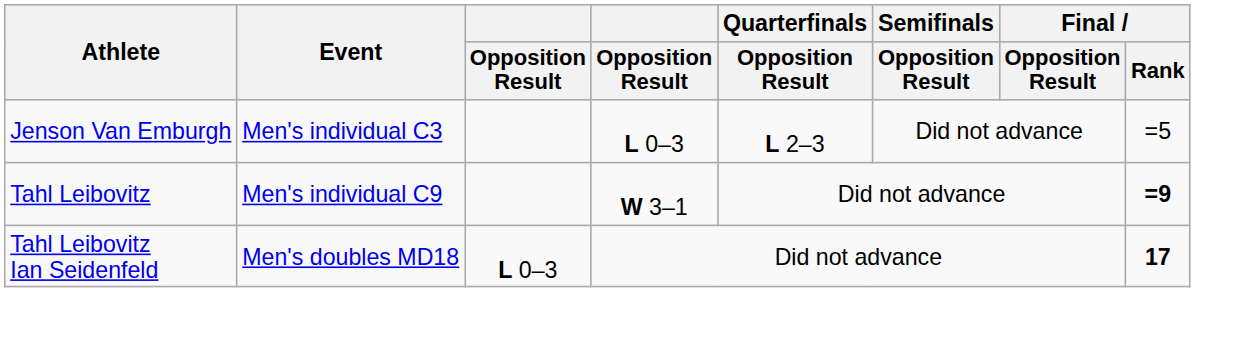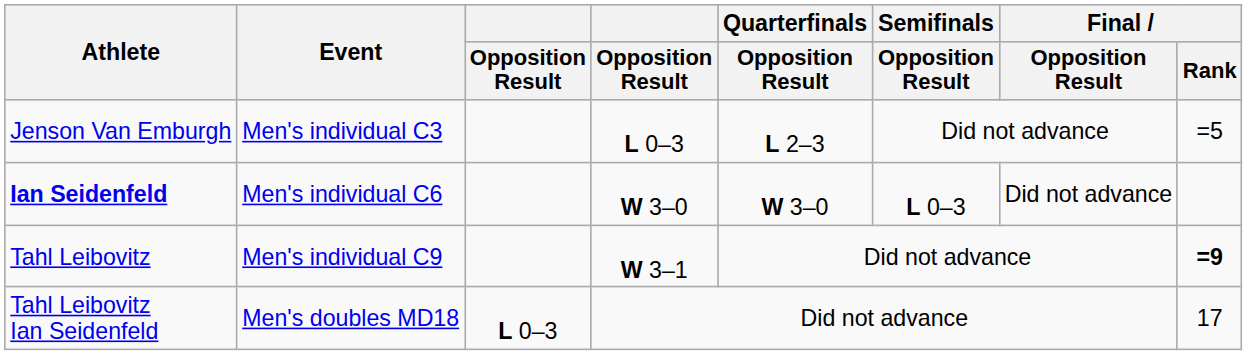+ row: Ian Seidenfeld | Men's individual C6 | W 3–0 | W 3–0 | L 0–3 | Did not advance
Tahl Leibovitz Ian Seidenfeld | Final / Rank: bold -> normal
